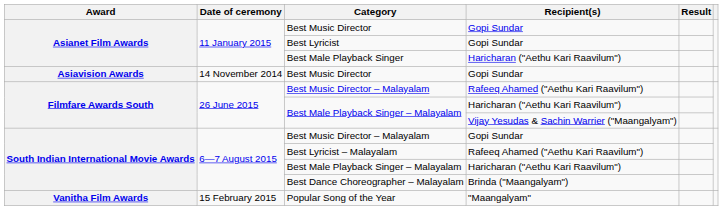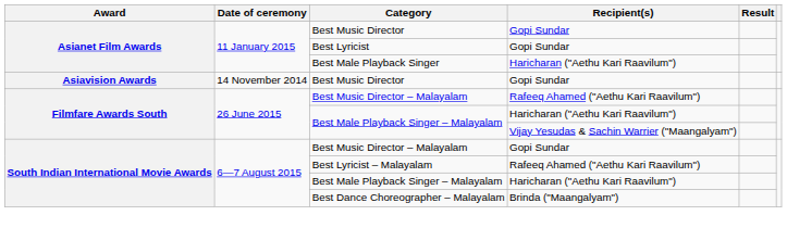- row: Vanitha Film Awards | 15 February 2015 | Popular Song of the Year | "Maangalyam"
